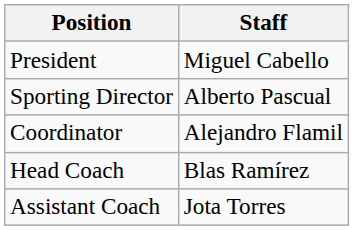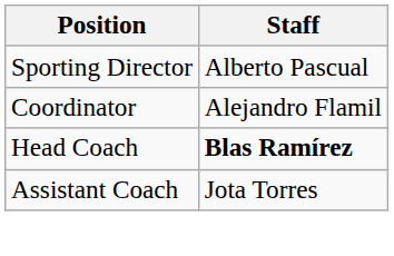- row: President | Miguel Cabello
Head Coach | Staff: normal -> bold
